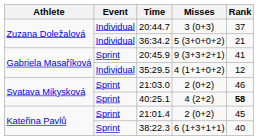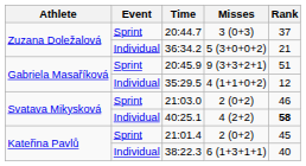20:44.7 | Event: Individual -> Sprint
20:45.9 | Rank: 41 -> 51
40:25.1 | Event: Sprint -> Individual
38:22.3 | Event: Sprint -> Individual
